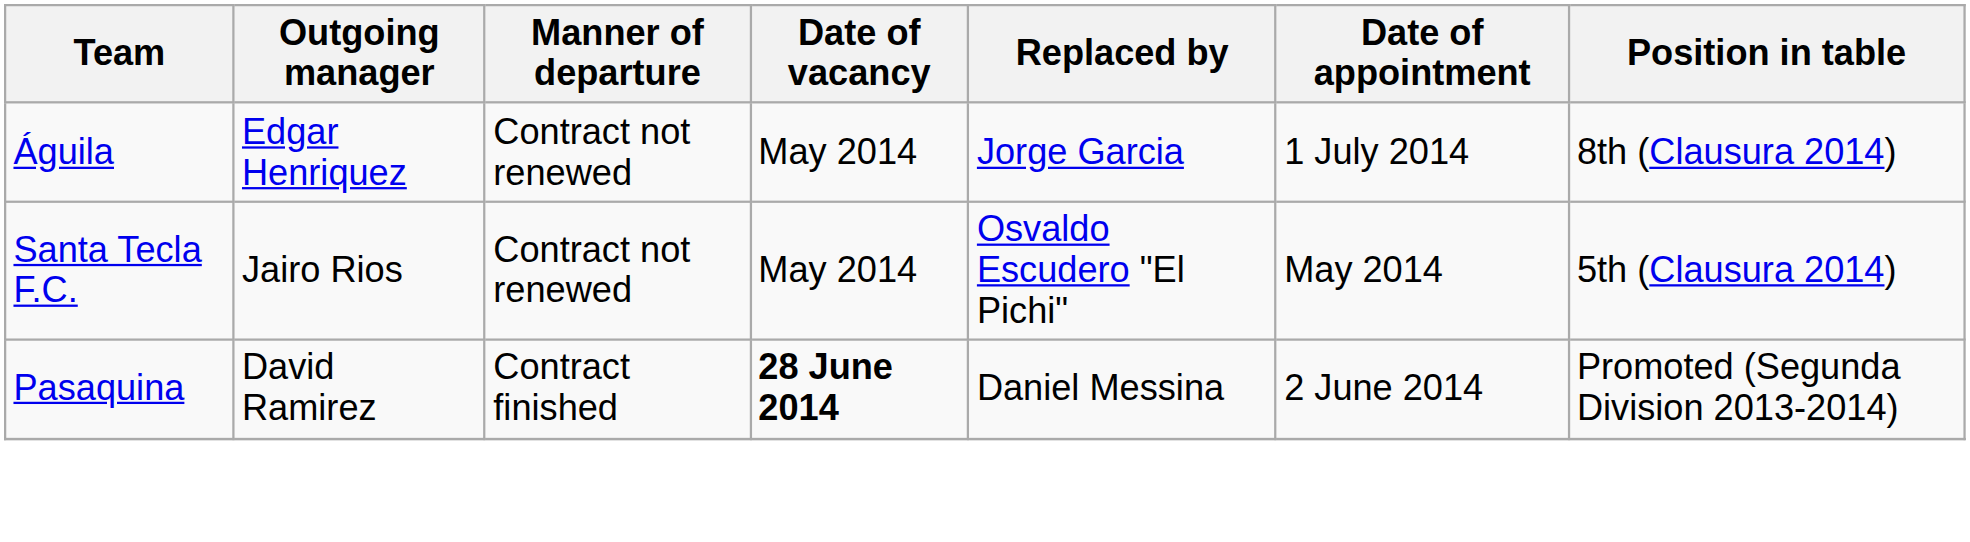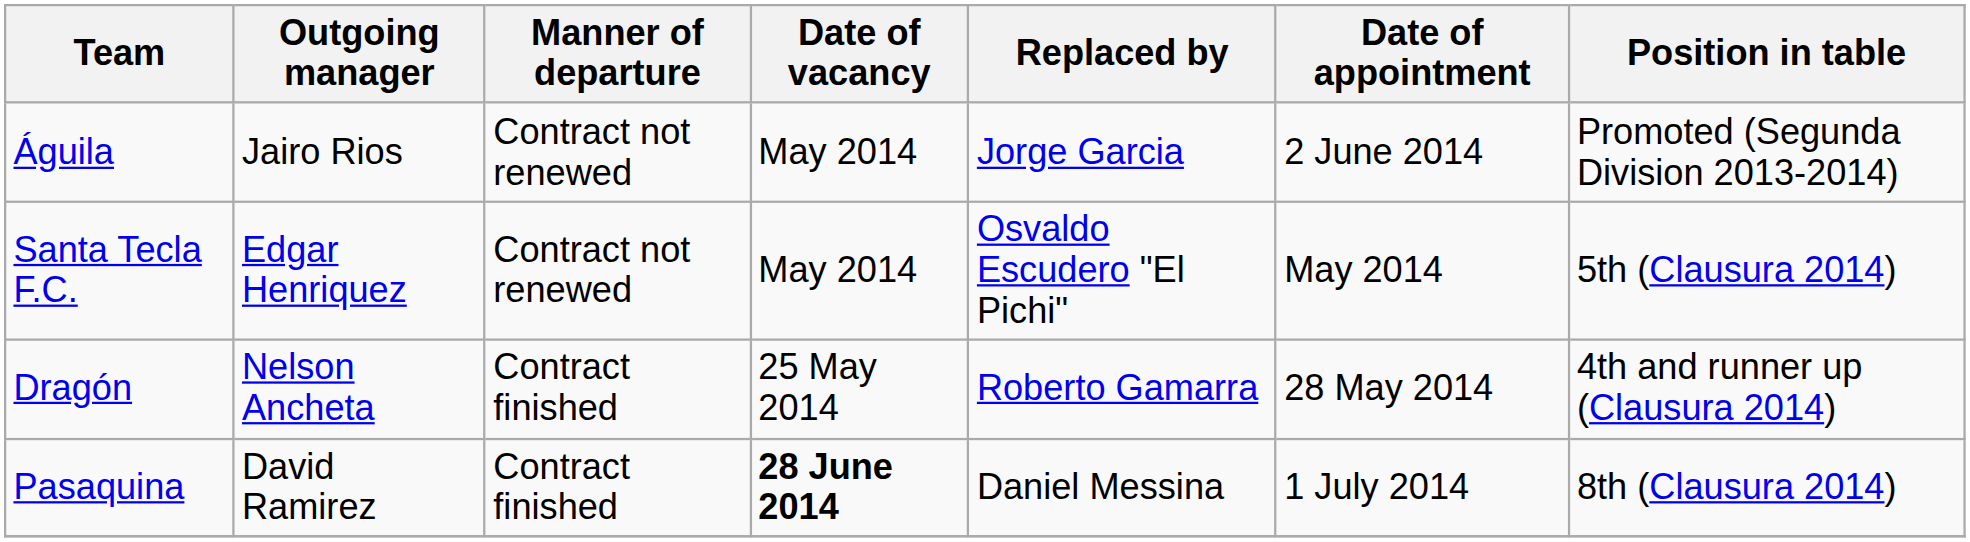Águila | Outgoing manager: Edgar Henriquez -> Jairo Rios
Águila | Date of appointment: 1 July 2014 -> 2 June 2014
Águila | Position in table: 8th (Clausura 2014) -> Promoted (Segunda Division 2013-2014)
Santa Tecla F.C. | Outgoing manager: Jairo Rios -> Edgar Henriquez
+ row: Dragón | Nelson Ancheta | Contract finished | 25 May 2014 | Roberto Gamarra | 28 May 2014 | 4th and runner up (Clausura 2014)
Pasaquina | Date of appointment: 2 June 2014 -> 1 July 2014
Pasaquina | Position in table: Promoted (Segunda Division 2013-2014) -> 8th (Clausura 2014)
